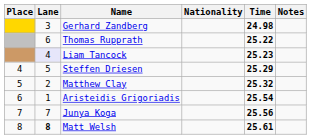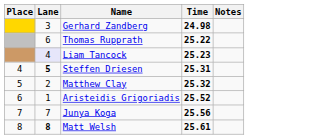- column: Nationality
Steffen Driesen | Lane: normal -> bold
Steffen Driesen | Time: 25.29 -> 25.31
Aristeidis Grigoriadis | Time: 25.54 -> 25.52
